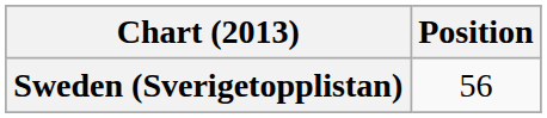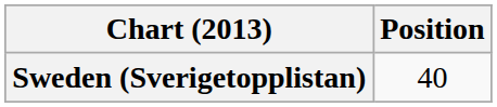Sweden (Sverigetopplistan) | Position: 56 -> 40
